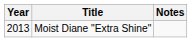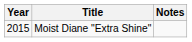Moist Diane "Extra Shine" | Year: 2013 -> 2015
